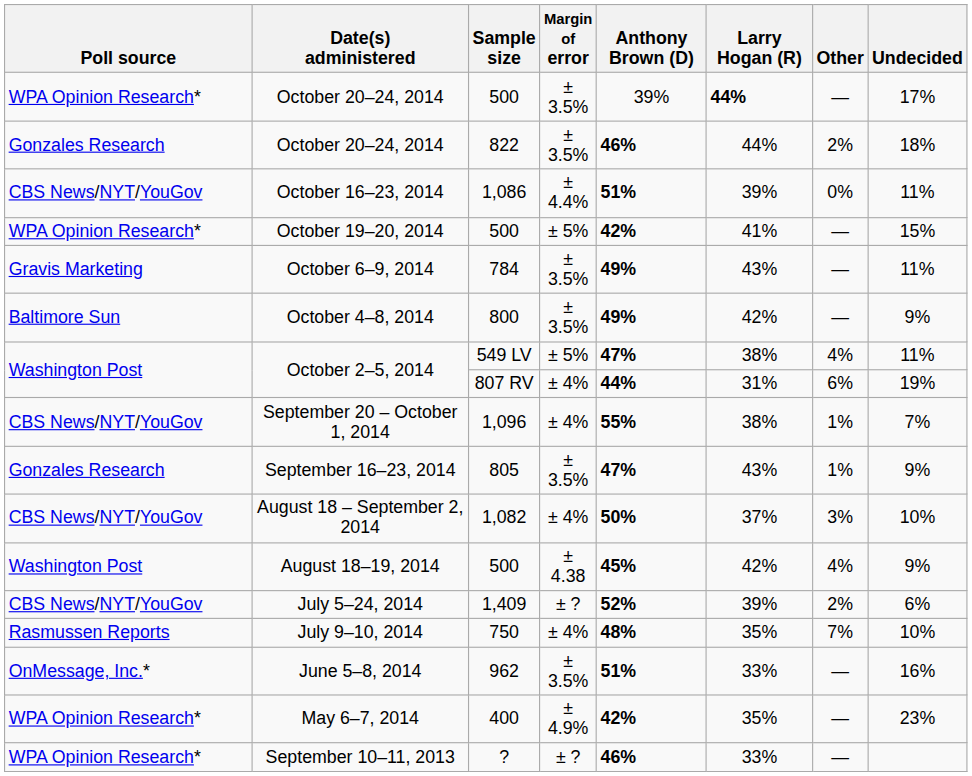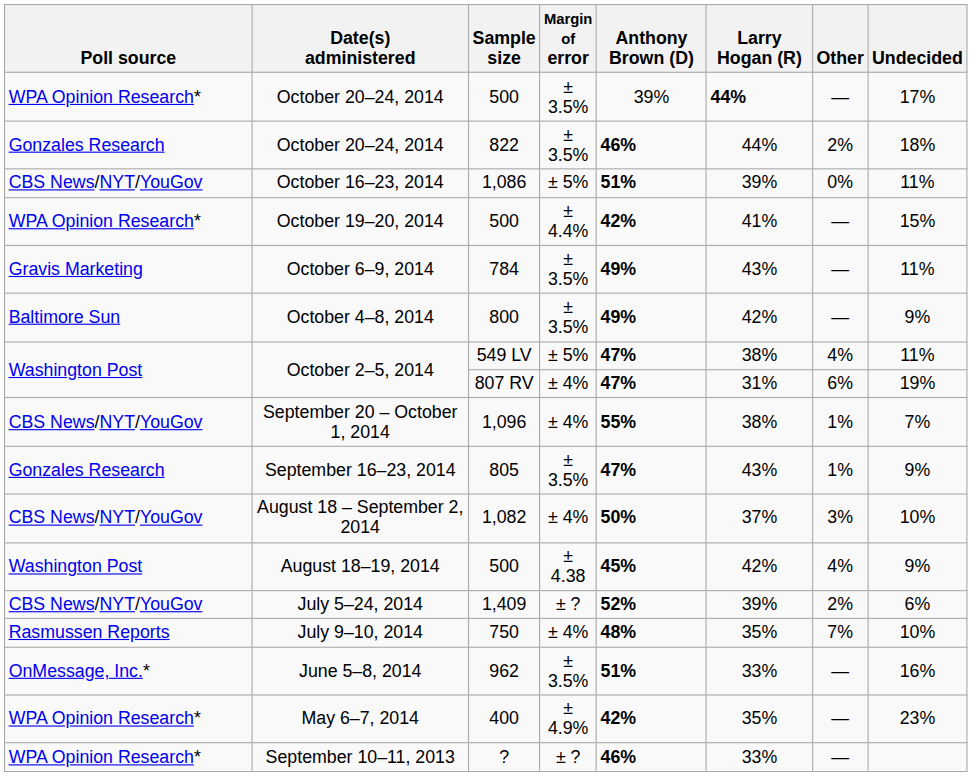October 16–23, 2014 | Margin of error: ± 4.4% -> ± 5%
October 19–20, 2014 | Margin of error: ± 5% -> ± 4.4%
October 2–5, 2014 / 807 RV | Anthony Brown (D): 44% -> 47%
